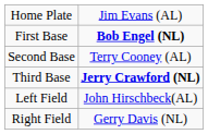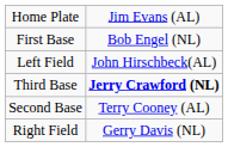First Base | column 2: bold -> normal
rows swapped: Second Base <-> Left Field
